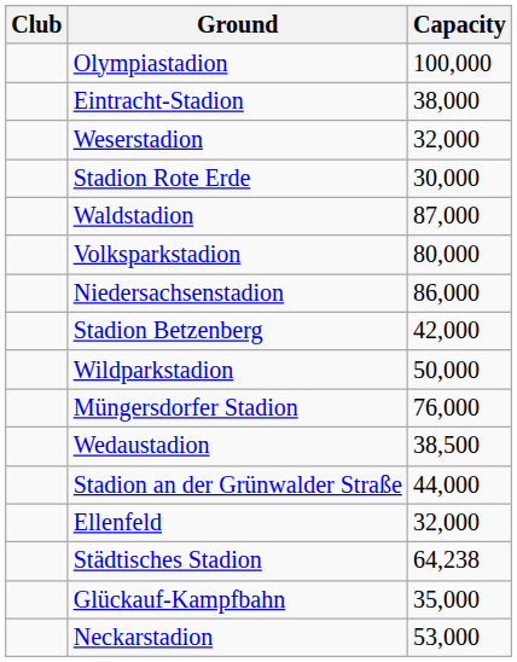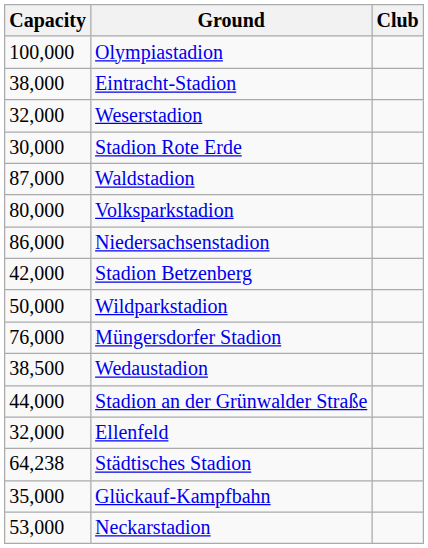columns swapped: Club <-> Capacity
